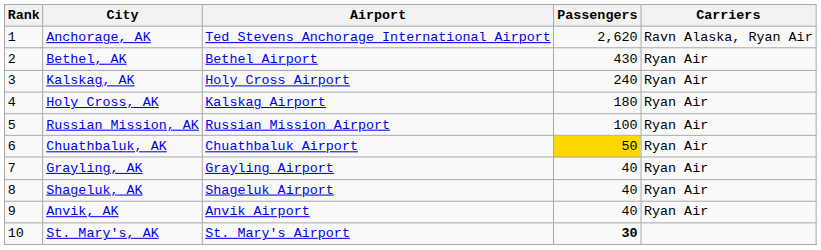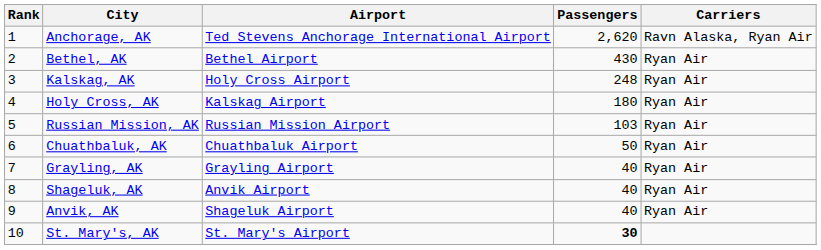Kalskag, AK | Passengers: 240 -> 248
Russian Mission, AK | Passengers: 100 -> 103
Chuathbaluk, AK | Passengers: gold background -> no background
Shageluk, AK | Airport: Shageluk Airport -> Anvik Airport
Anvik, AK | Airport: Anvik Airport -> Shageluk Airport
